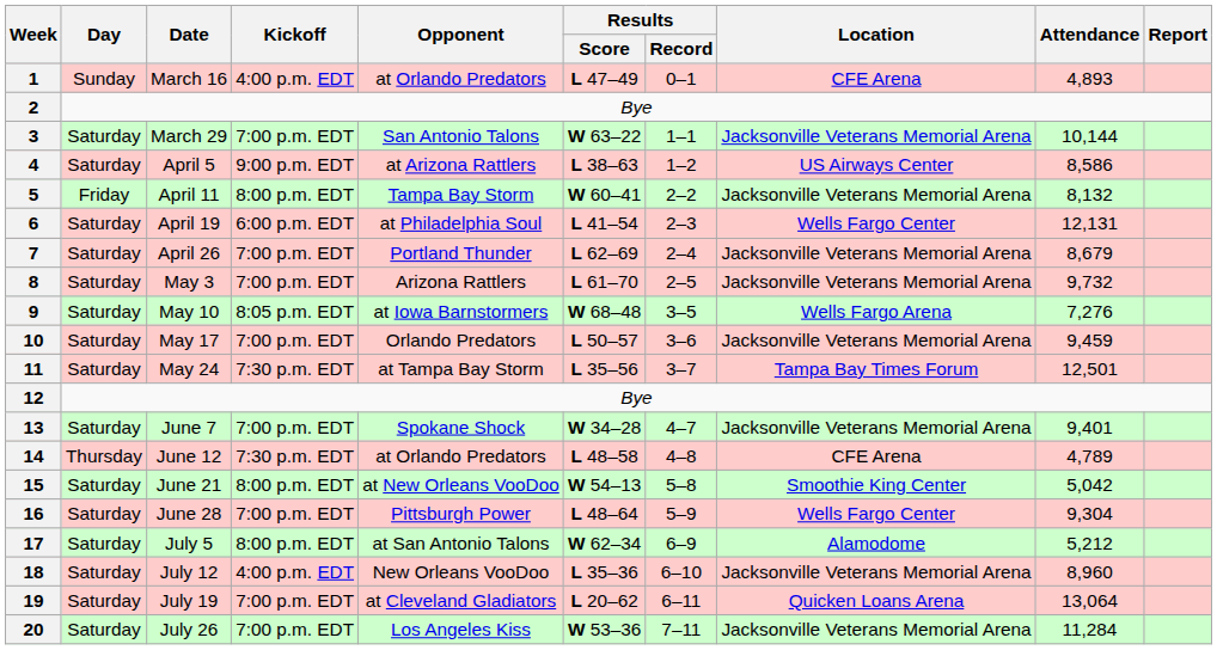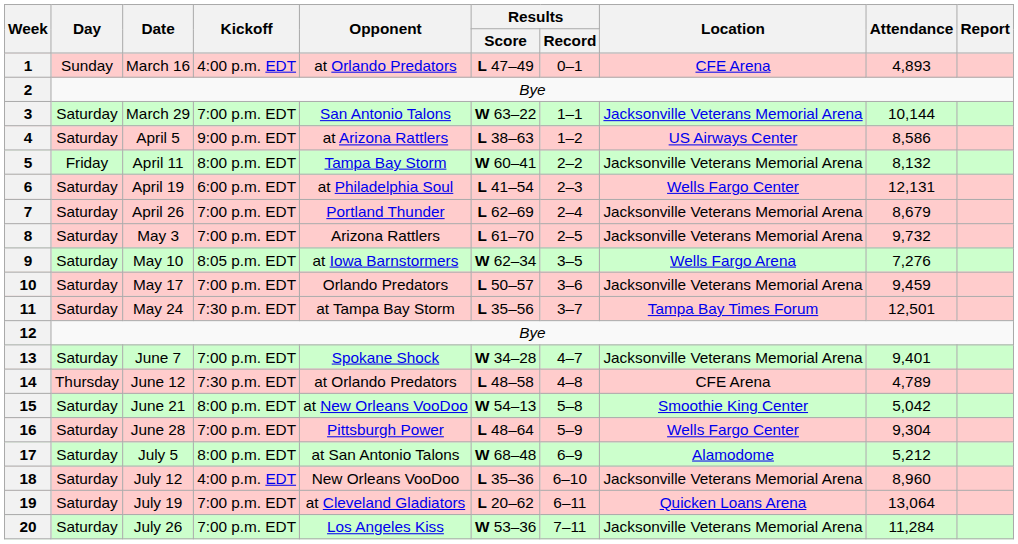9 | Results / Score: W 68–48 -> W 62–34
17 | Results / Score: W 62–34 -> W 68–48
